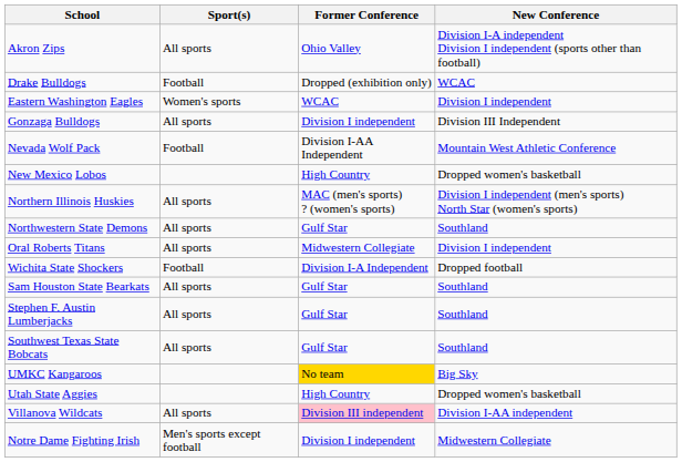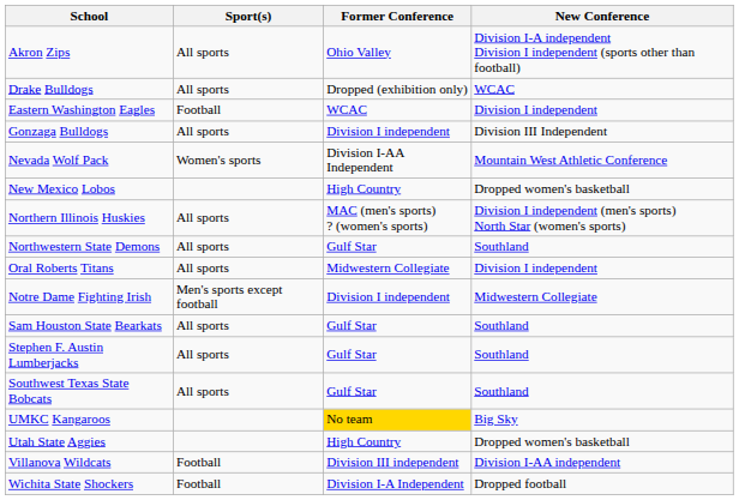Drake Bulldogs | Sport(s): Football -> All sports
Eastern Washington Eagles | Sport(s): Women's sports -> Football
Nevada Wolf Pack | Sport(s): Football -> Women's sports
rows swapped: Notre Dame Fighting Irish <-> Wichita State Shockers
Villanova Wildcats | Sport(s): All sports -> Football
Villanova Wildcats | Former Conference: pink background -> no background
